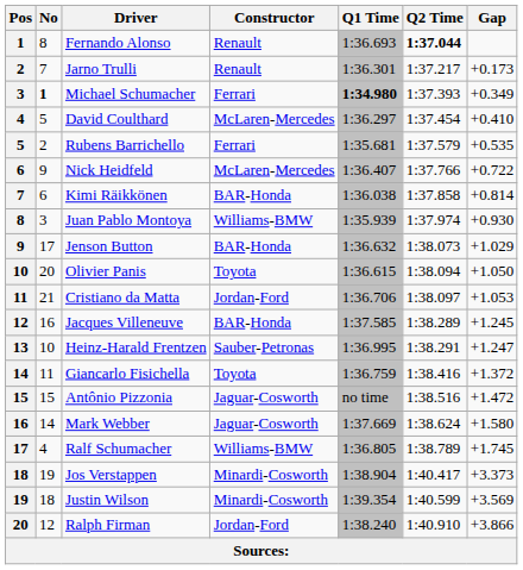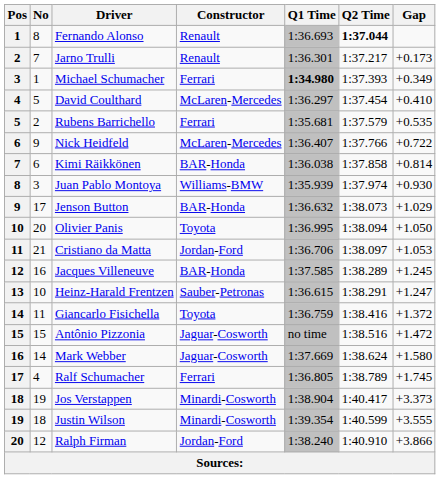Michael Schumacher | No: bold -> normal
Olivier Panis | Q1 Time: 1:36.615 -> 1:36.995
Heinz-Harald Frentzen | Q1 Time: 1:36.995 -> 1:36.615
Ralf Schumacher | Constructor: Williams-BMW -> Ferrari
Justin Wilson | Gap: +3.569 -> +3.555
